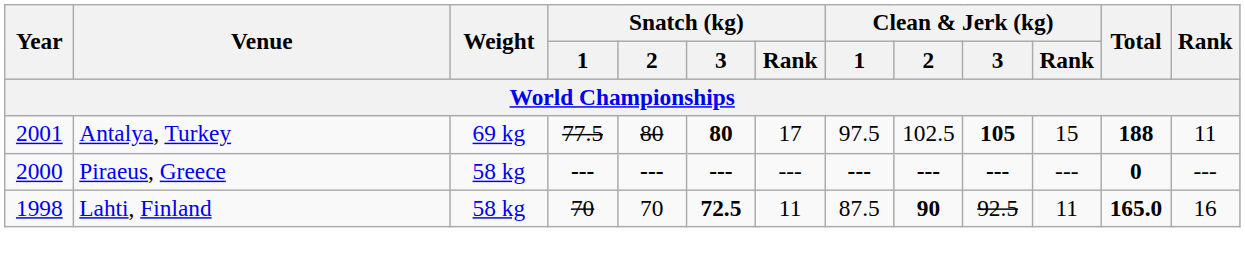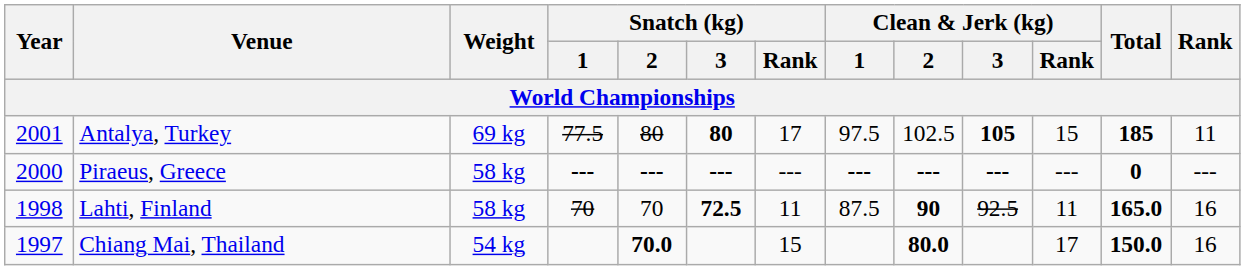Antalya, Turkey | Total: 188 -> 185
+ row: 1997 | Chiang Mai, Thailand | 54 kg | 70.0 | 15 | 80.0 | 17 | 150.0 | 16
